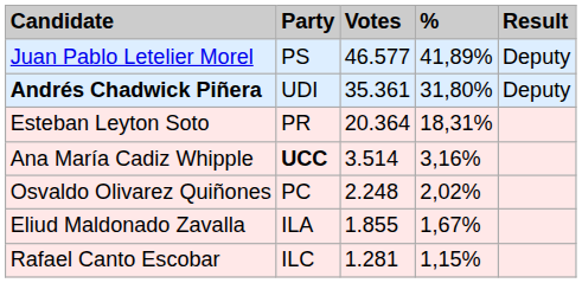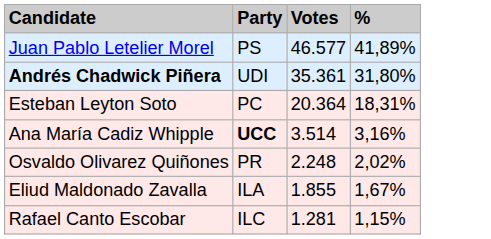- column: Result | Deputy | Deputy
Esteban Leyton Soto | Party: PR -> PC
Osvaldo Olivarez Quiñones | Party: PC -> PR
